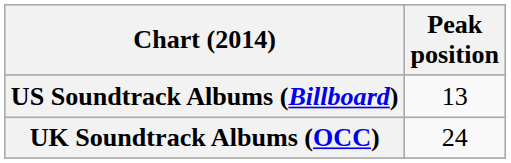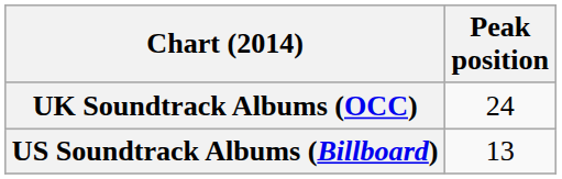rows swapped: UK Soundtrack Albums (OCC) <-> US Soundtrack Albums (Billboard)
